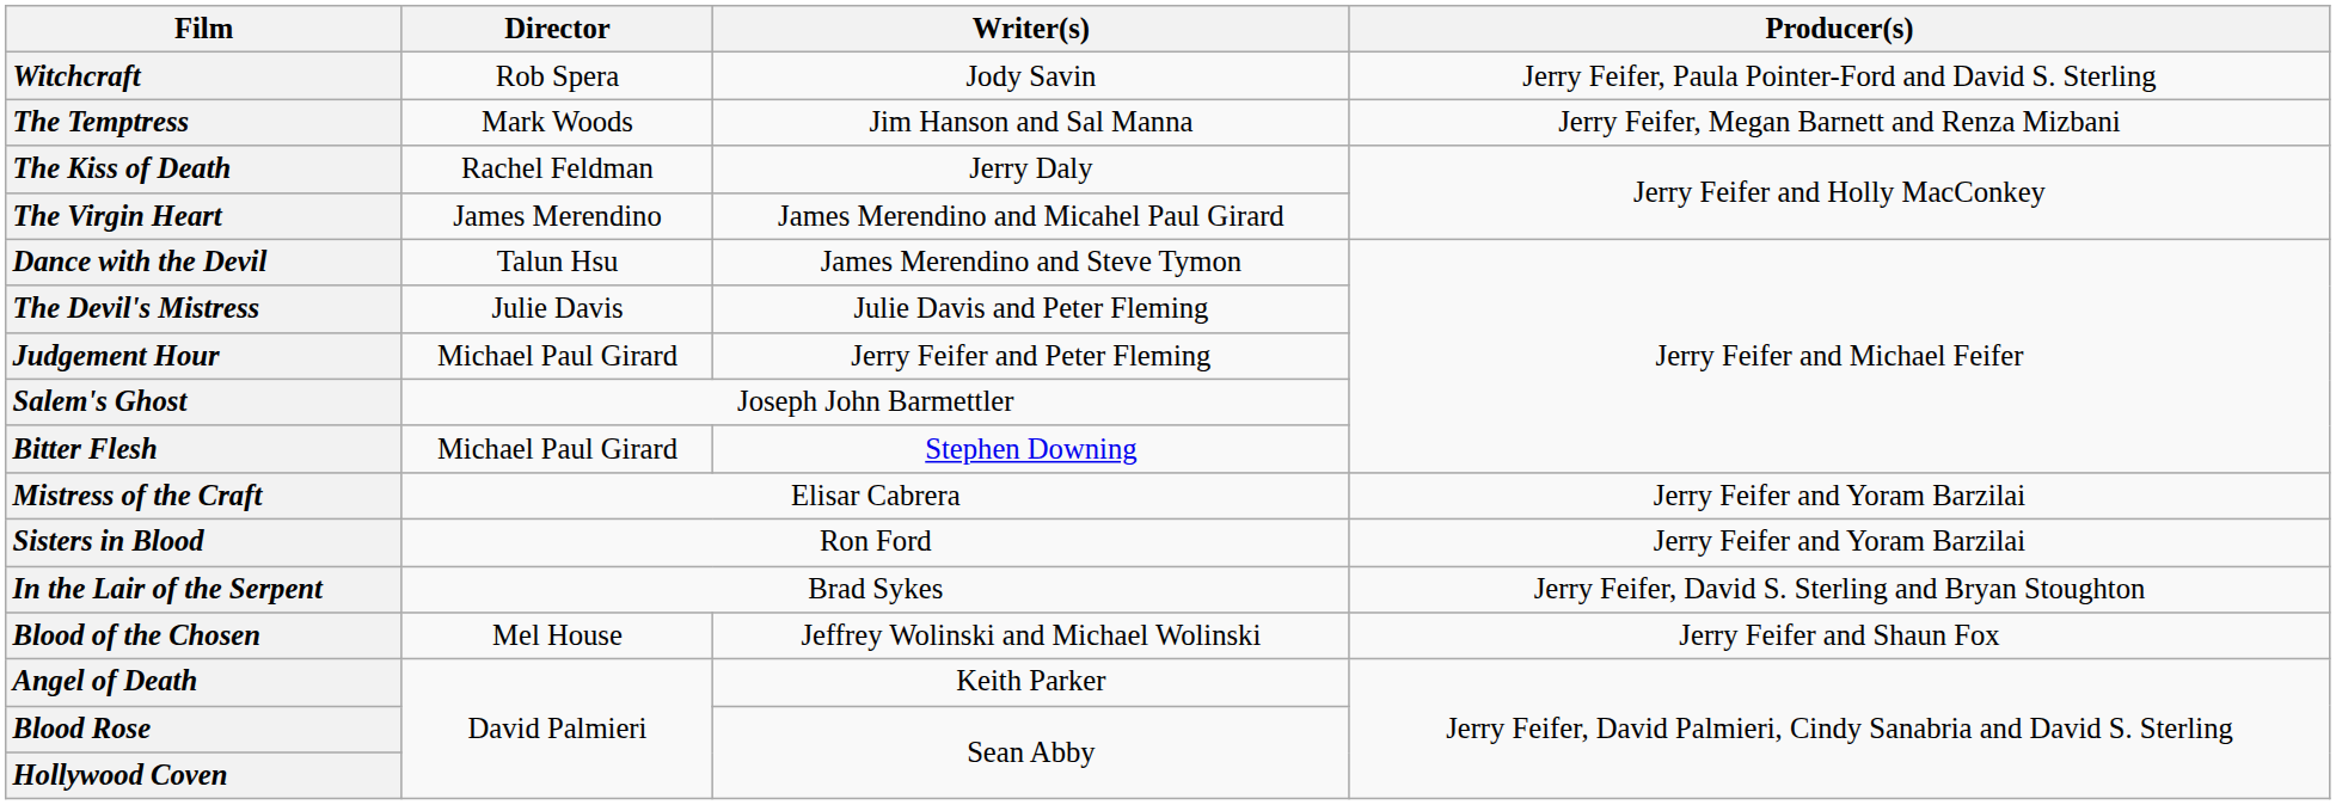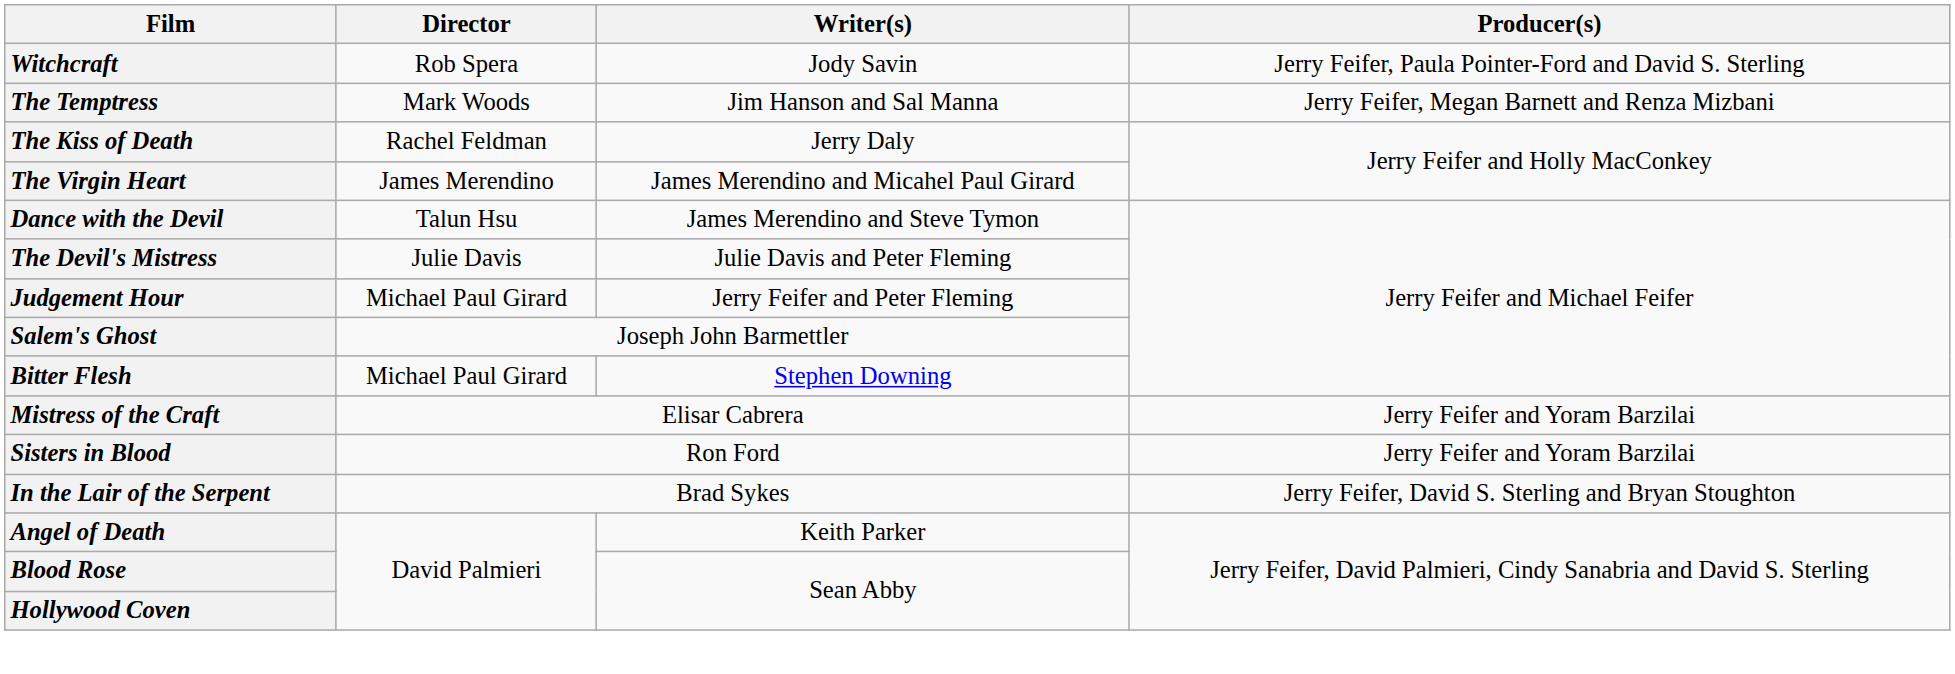- row: Blood of the Chosen | Mel House | Jeffrey Wolinski and Michael Wolinski | Jerry Feifer and Shaun Fox
